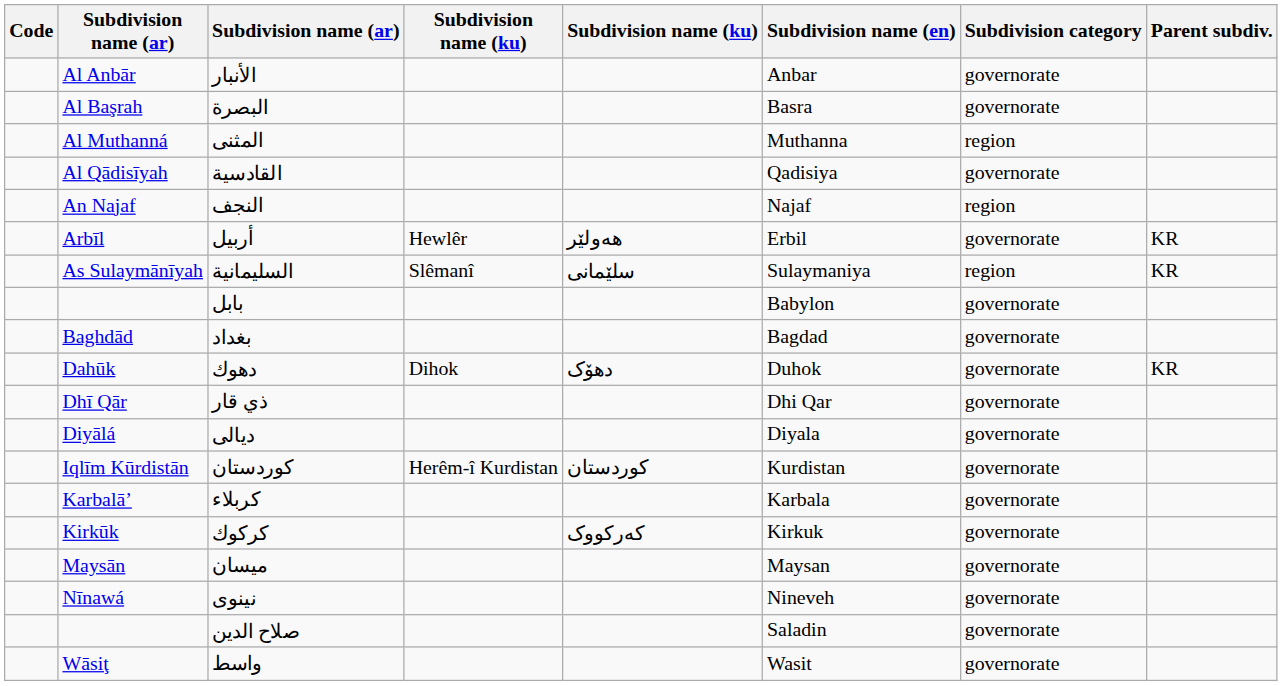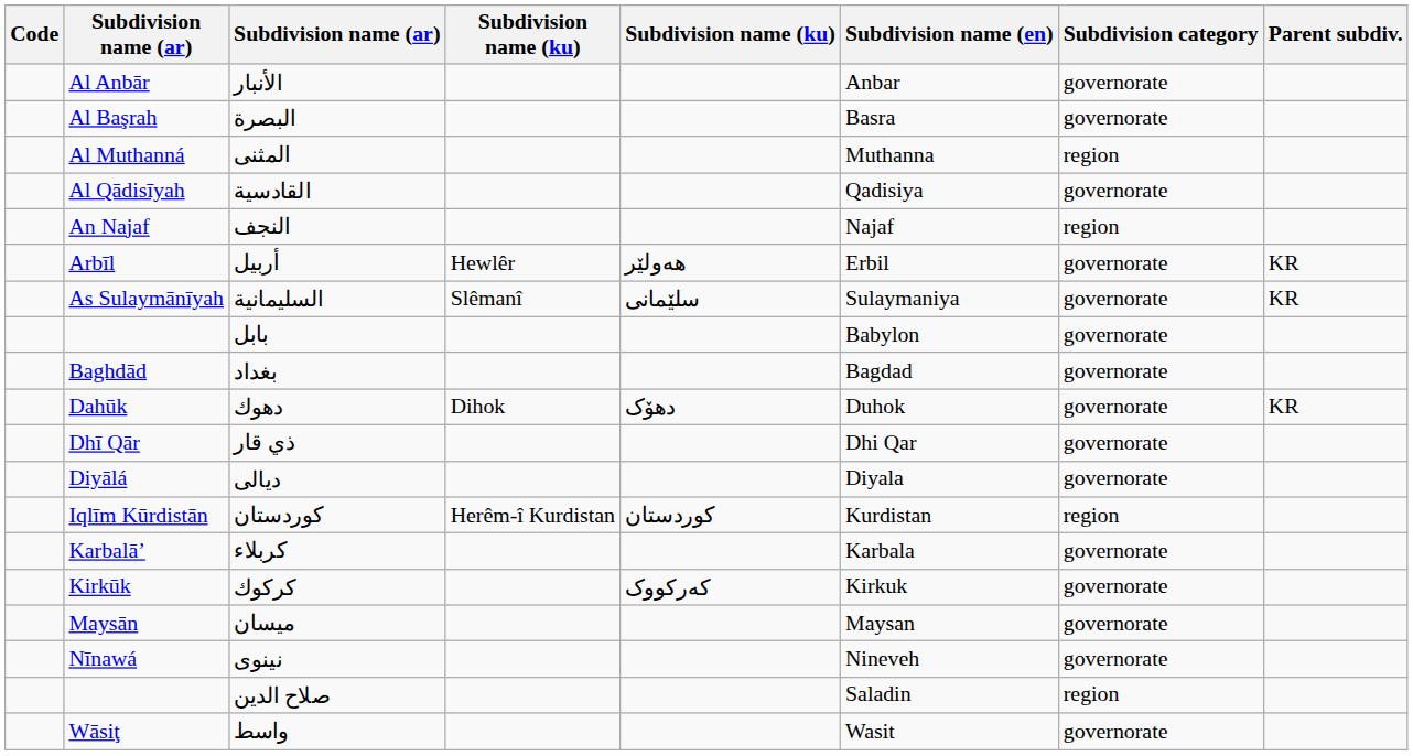السليمانية | Subdivision category: region -> governorate
کوردستان | Subdivision category: governorate -> region
صلاح الدين | Subdivision category: governorate -> region
